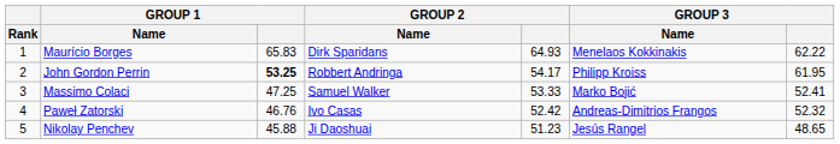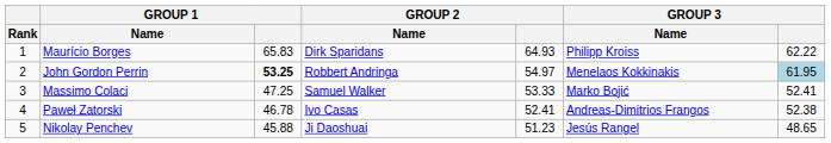Maurício Borges | GROUP 3 / Name: Menelaos Kokkinakis -> Philipp Kroiss
John Gordon Perrin | GROUP 2: 54.17 -> 54.97
John Gordon Perrin | GROUP 3 / Name: Philipp Kroiss -> Menelaos Kokkinakis
John Gordon Perrin | GROUP 3: no background -> lightblue background
Paweł Zatorski | GROUP 1: 46.76 -> 46.78
Paweł Zatorski | GROUP 2: 52.42 -> 52.41
Paweł Zatorski | GROUP 3: 52.32 -> 52.38
